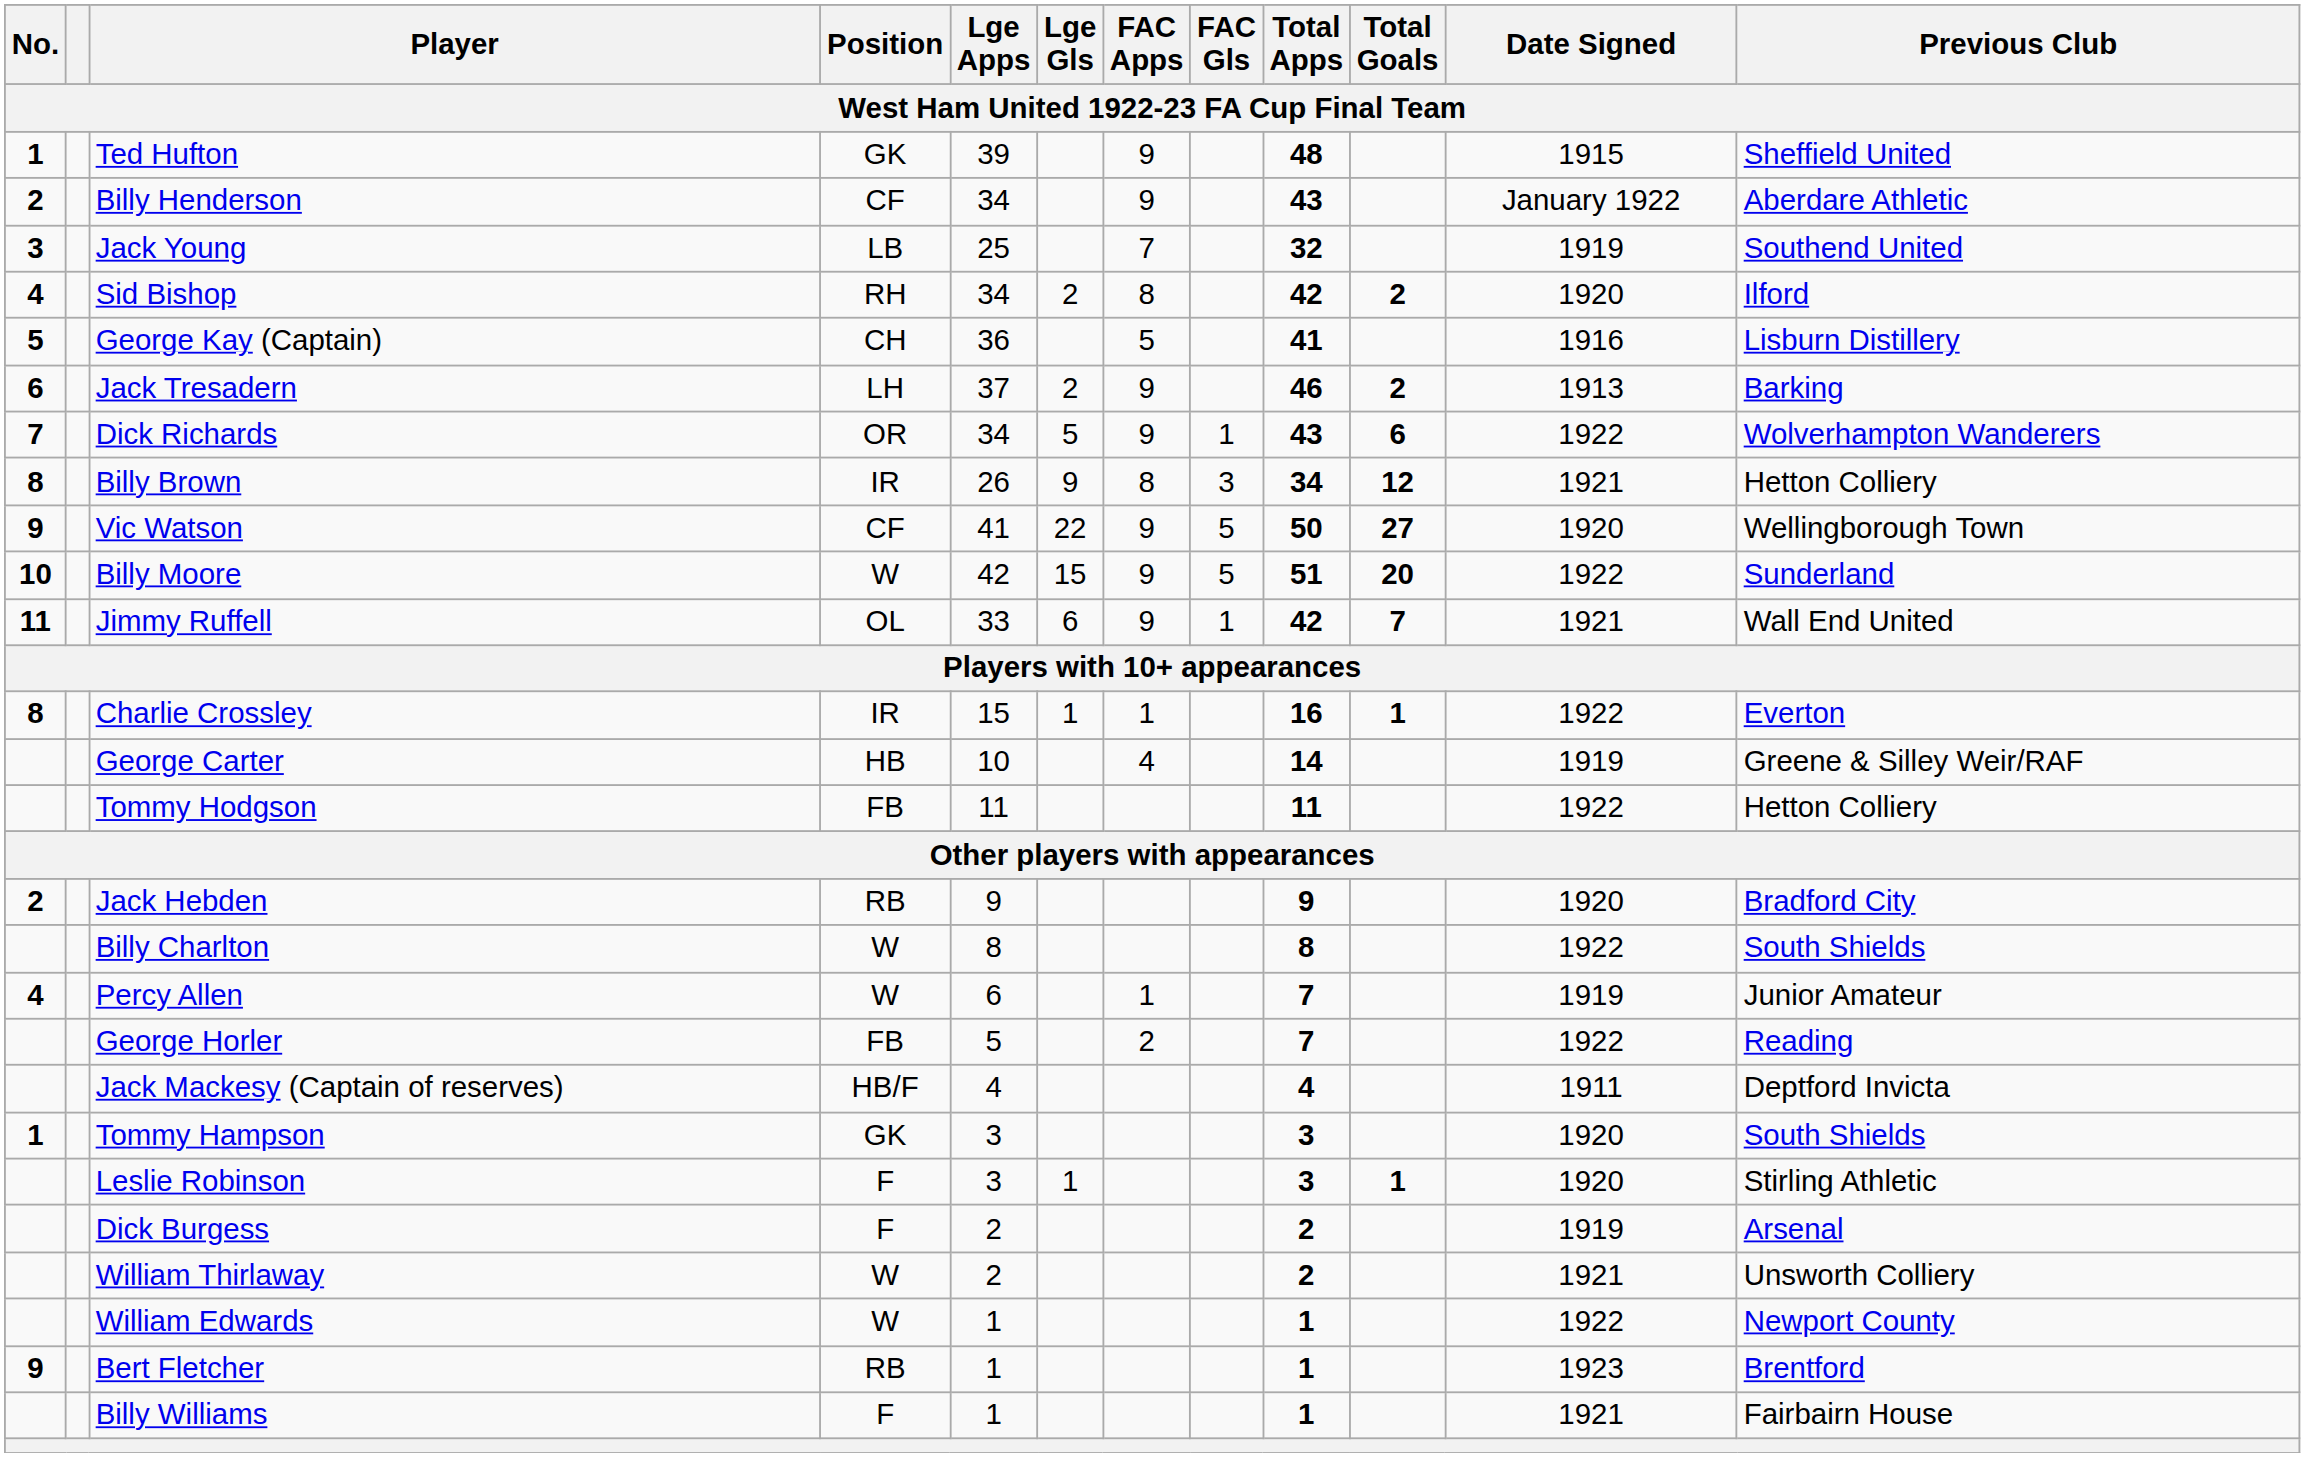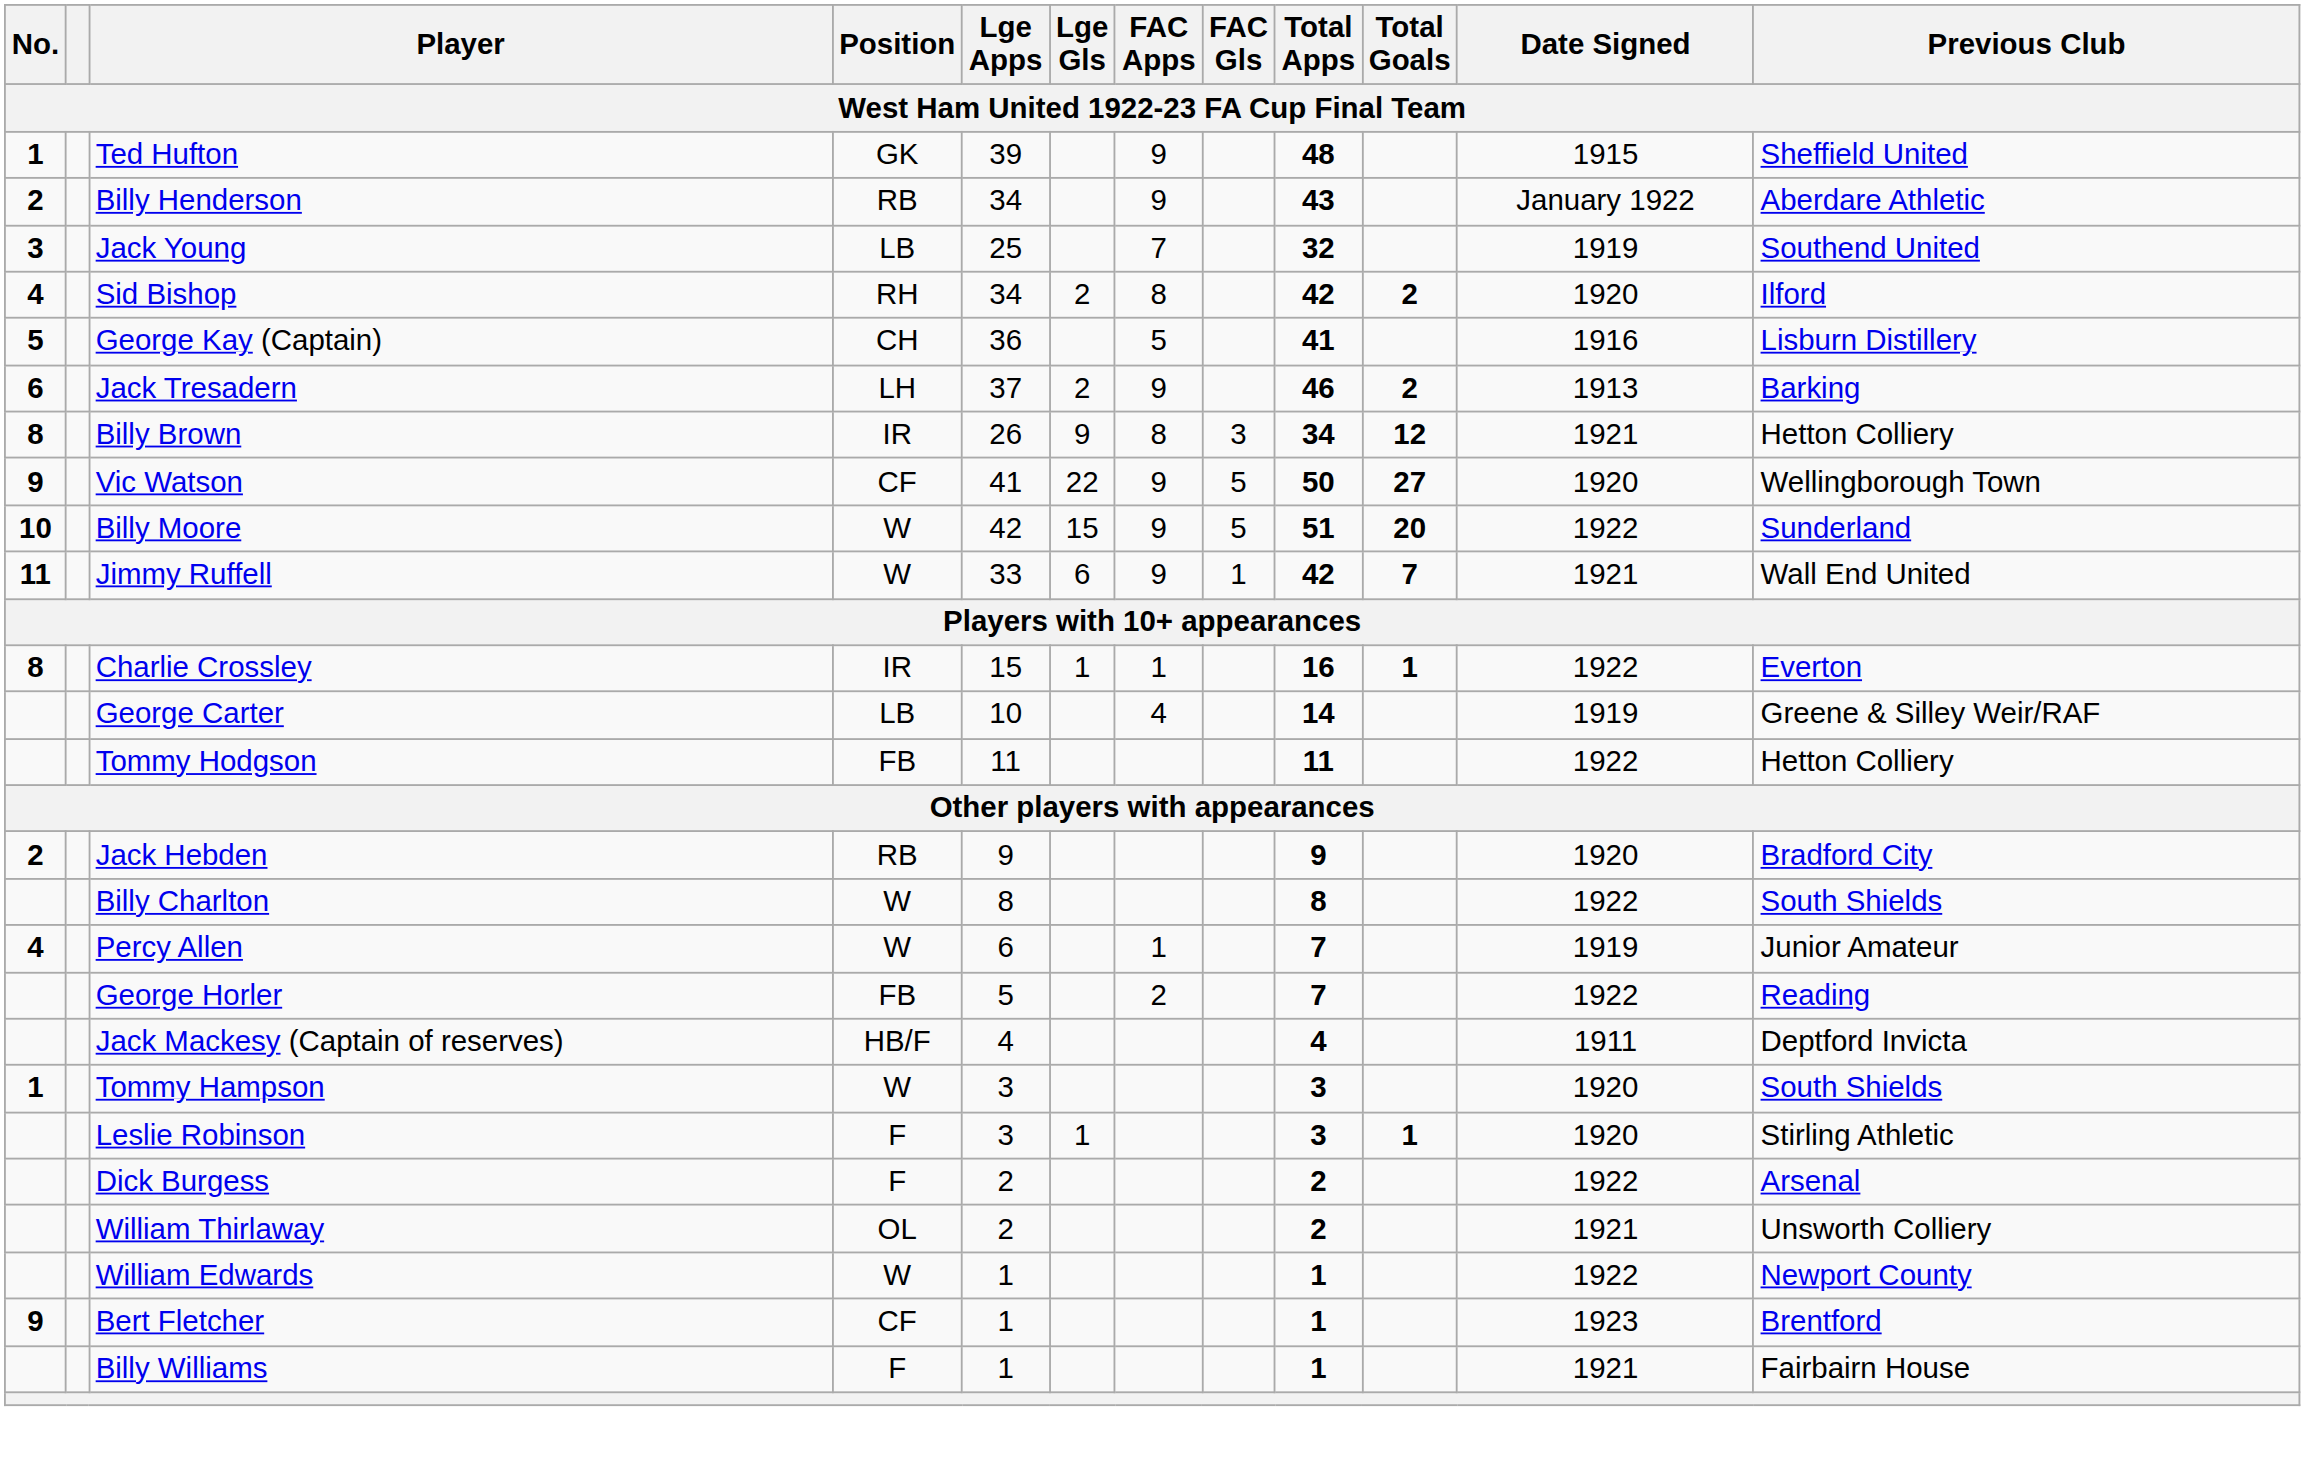Billy Henderson | Position: CF -> RB
- row: 7 | Dick Richards | OR | 34 | 5 | 9 | 1 | 43 | 6 | 1922 | Wolverhampton Wanderers
Jimmy Ruffell | Position: OL -> W
George Carter | Position: HB -> LB
Tommy Hampson | Position: GK -> W
Dick Burgess | Date Signed: 1919 -> 1922
William Thirlaway | Position: W -> OL
Bert Fletcher | Position: RB -> CF
